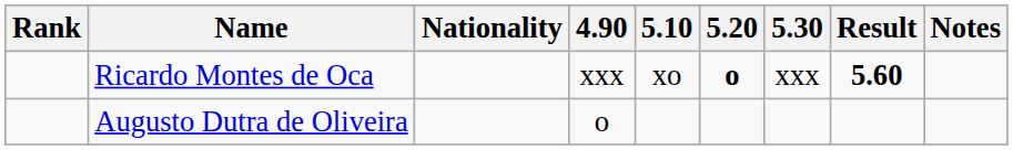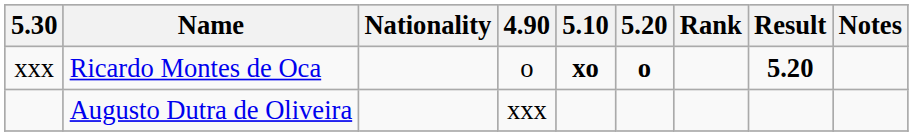columns swapped: Rank <-> 5.30
Ricardo Montes de Oca | 4.90: xxx -> o
Ricardo Montes de Oca | 5.10: normal -> bold
Ricardo Montes de Oca | Result: 5.60 -> 5.20
Augusto Dutra de Oliveira | 4.90: o -> xxx
